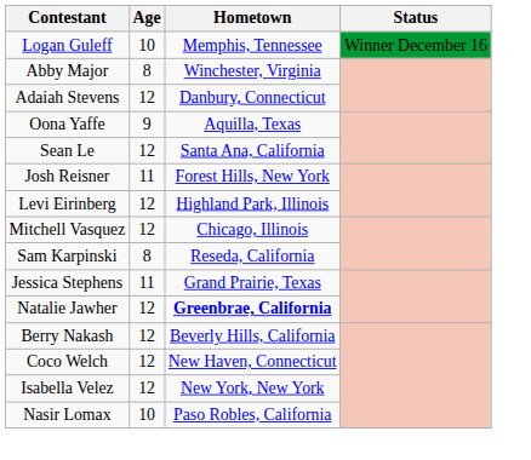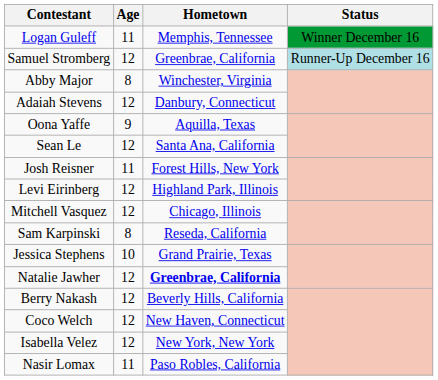Logan Guleff | Age: 10 -> 11
+ row: Samuel Stromberg | 12 | Greenbrae, California | Runner-Up December 16
Jessica Stephens | Age: 11 -> 10
Nasir Lomax | Age: 10 -> 11
